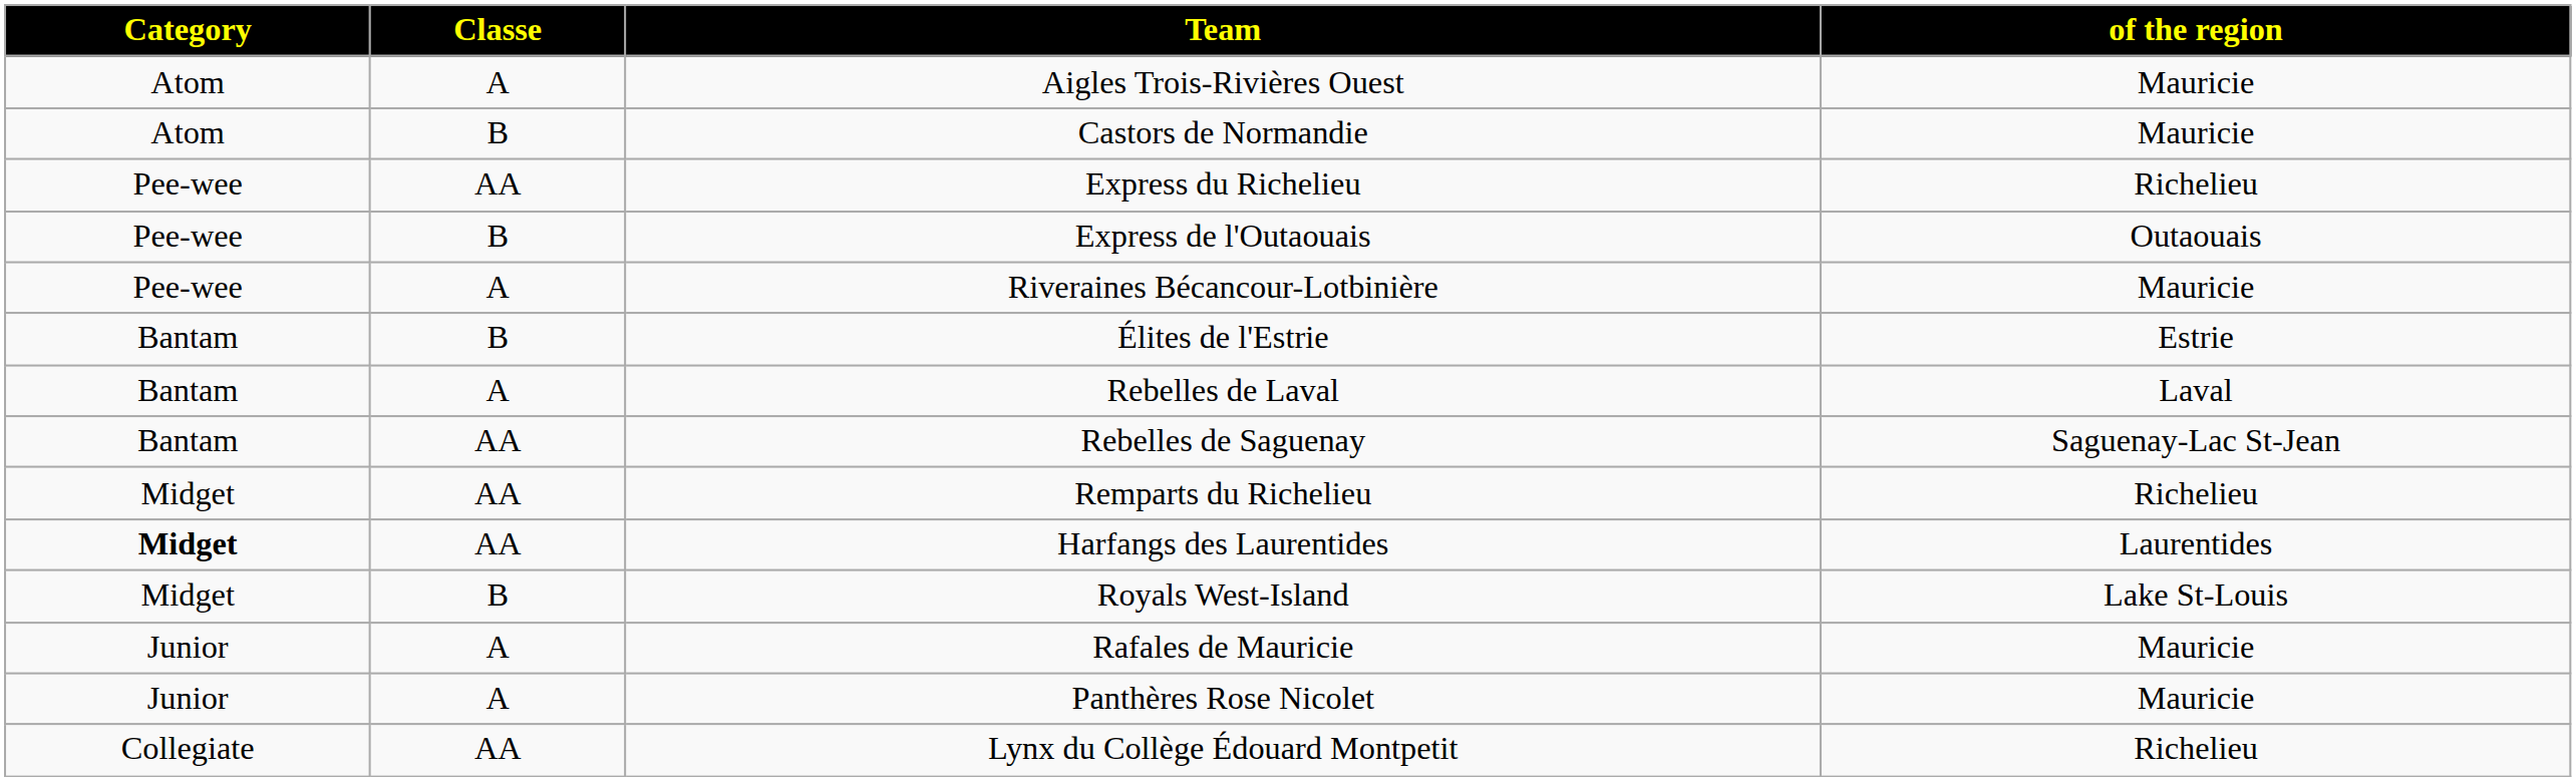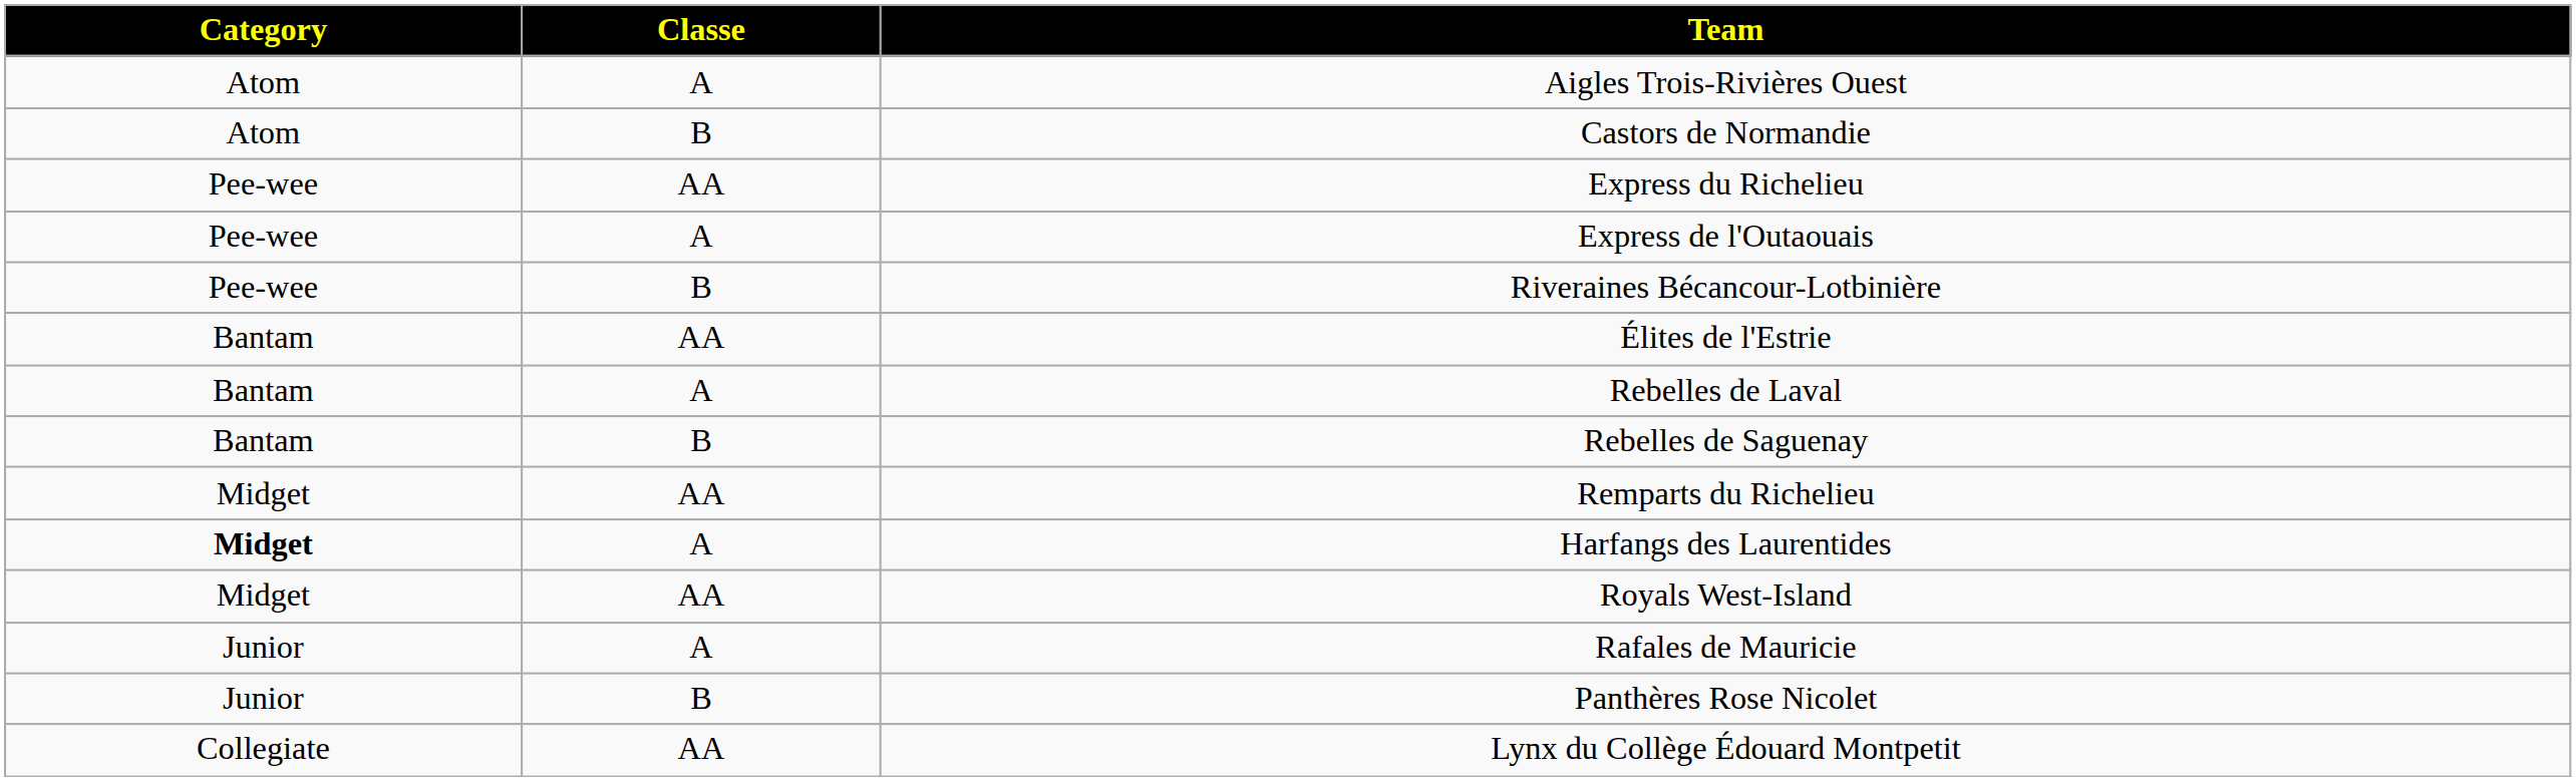- column: of the region | Mauricie | Mauricie | Richelieu | Outaouais | Mauricie | Estrie | Laval | Saguenay-Lac St-Jean | Richelieu | Laurentides | Lake St-Louis | Mauricie | Mauricie | Richelieu
Express de l'Outaouais | Classe: B -> A
Riveraines Bécancour-Lotbinière | Classe: A -> B
Élites de l'Estrie | Classe: B -> AA
Rebelles de Saguenay | Classe: AA -> B
Harfangs des Laurentides | Classe: AA -> A
Royals West-Island | Classe: B -> AA
Panthères Rose Nicolet | Classe: A -> B
